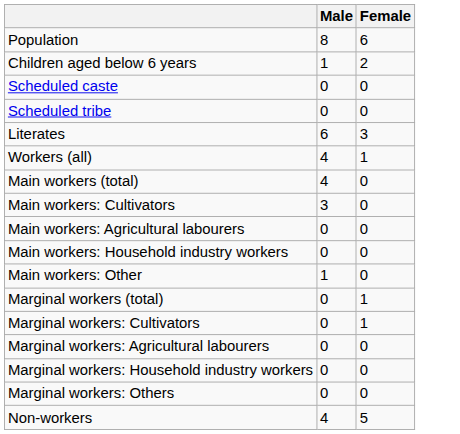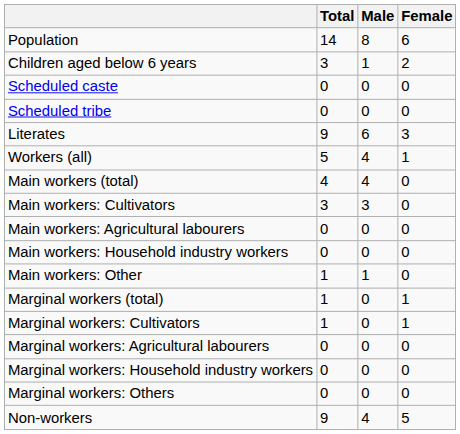+ column: Total | 14 | 3 | 0 | 0 | 9 | 5 | 4 | 3 | 0 | 0 | 1 | 1 | 1 | 0 | 0 | 0 | 9
